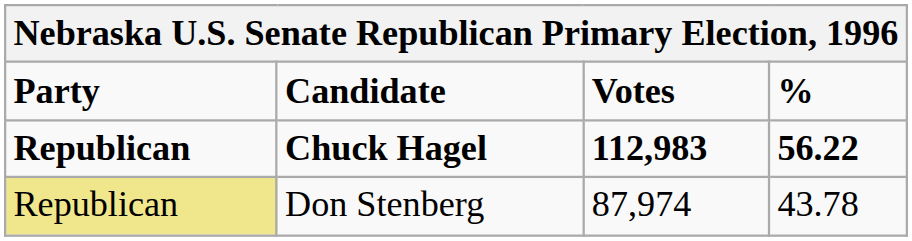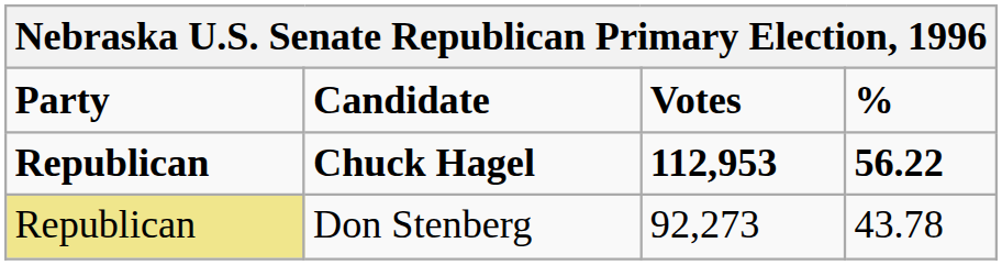Chuck Hagel | Votes: 112,983 -> 112,953
Don Stenberg | Votes: 87,974 -> 92,273
